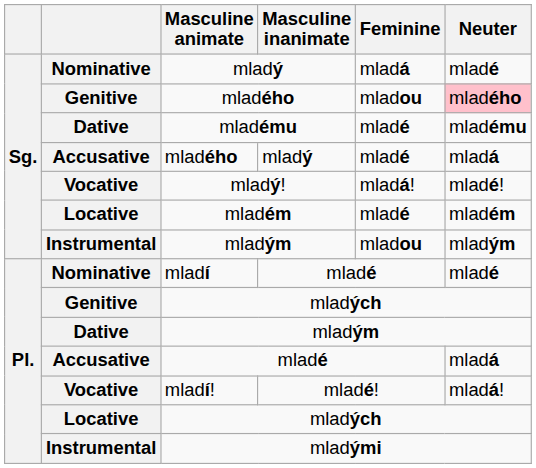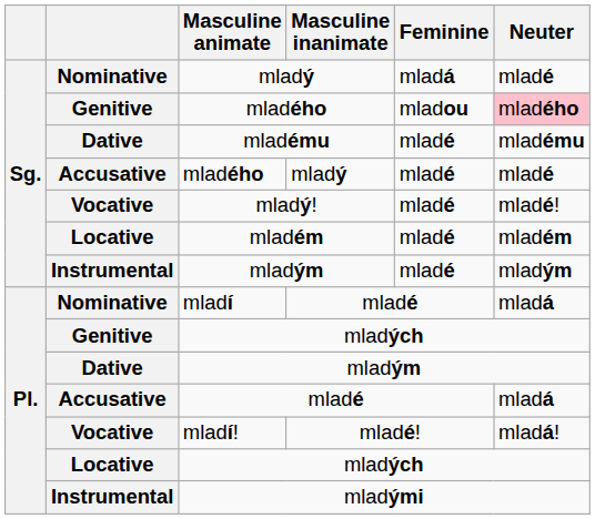Accusative / mladého | Neuter: mladá -> mladé
mladý! | Feminine: mladá! -> mladé
Instrumental / mladým | Feminine: mladou -> mladé
mladí | Neuter: mladé -> mladá
